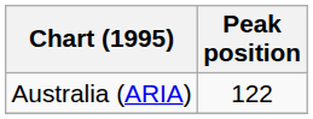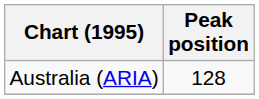Australia (ARIA) | Peak position: 122 -> 128
